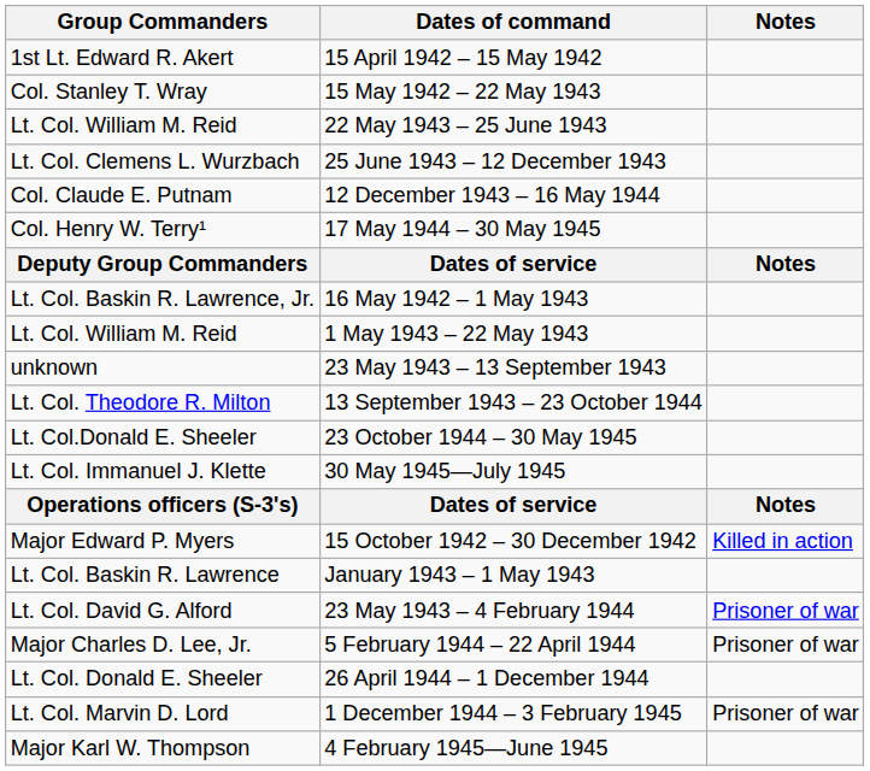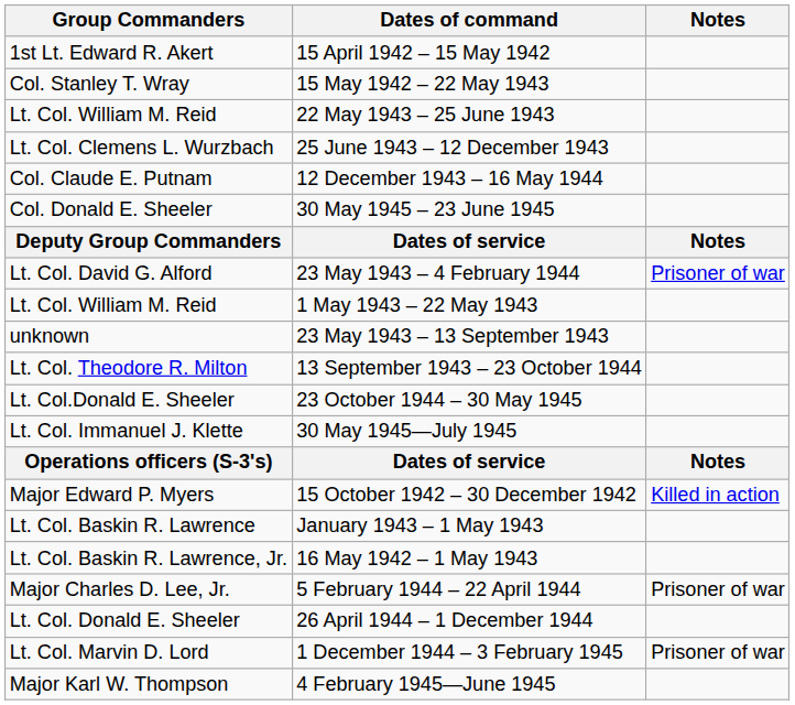- row: Col. Henry W. Terry¹ | 17 May 1944 – 30 May 1945
+ row: Col. Donald E. Sheeler | 30 May 1945 – 23 June 1945
rows swapped: 16 May 1942 – 1 May 1943 <-> 23 May 1943 – 4 February 1944
